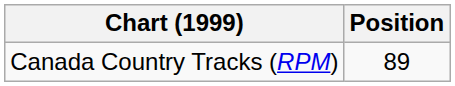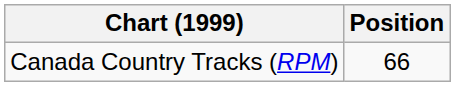Canada Country Tracks (RPM) | Position: 89 -> 66
